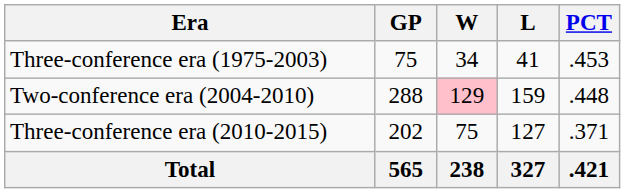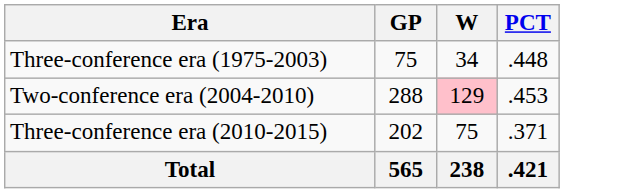- column: L | 41 | 159 | 127 | 327
Three-conference era (1975-2003) | PCT: .453 -> .448
Two-conference era (2004-2010) | PCT: .448 -> .453
